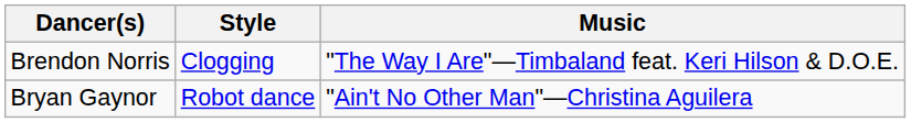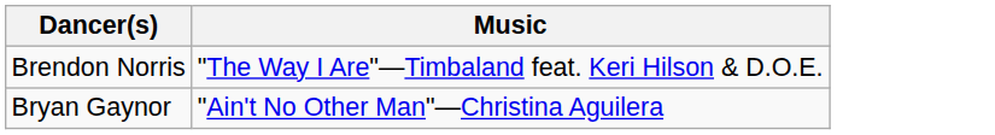- column: Style | Clogging | Robot dance
